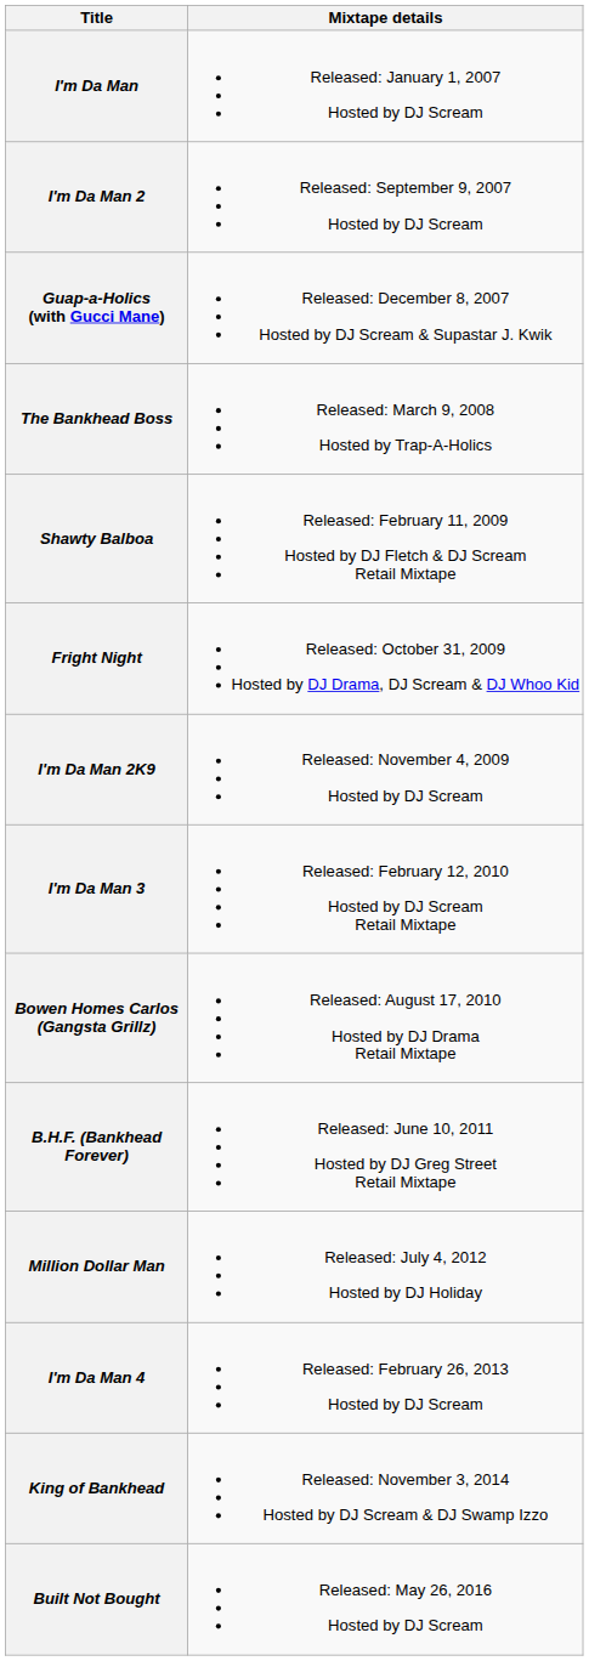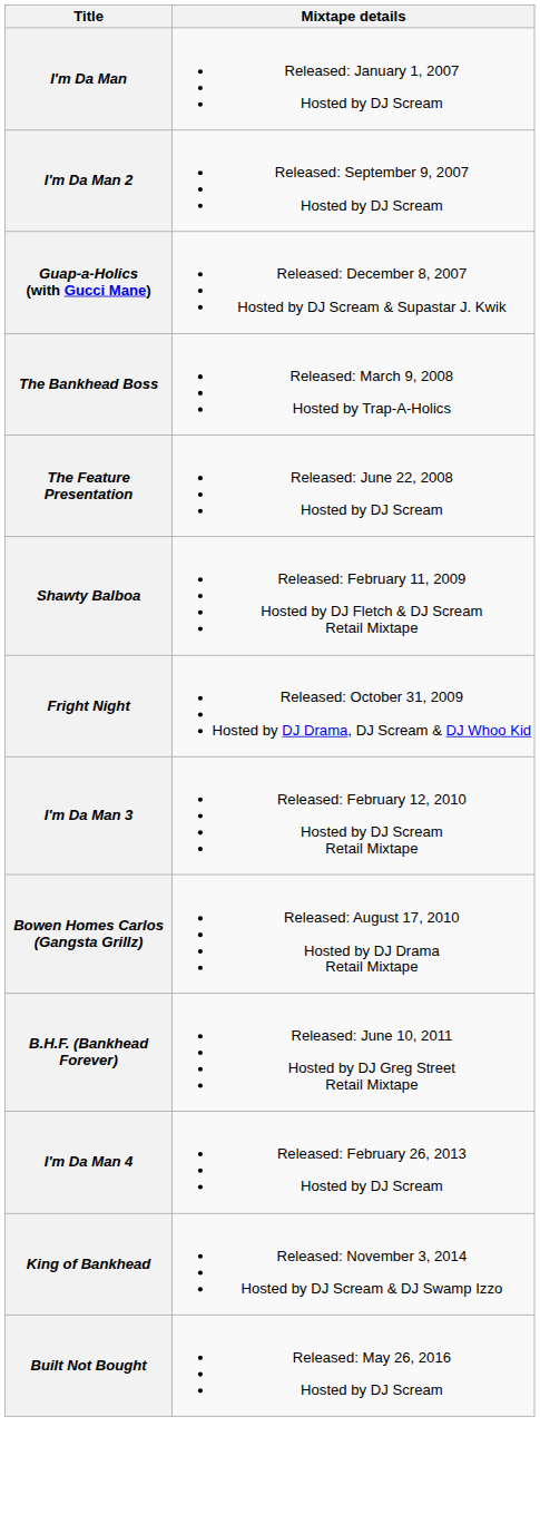+ row: The Feature Presentation | Released: June 22, 2008 Hosted by DJ Scream
- row: I'm Da Man 2K9 | Released: November 4, 2009 Hosted by DJ Scream
- row: Million Dollar Man | Released: July 4, 2012 Hosted by DJ Holiday
